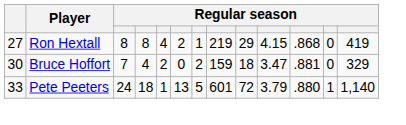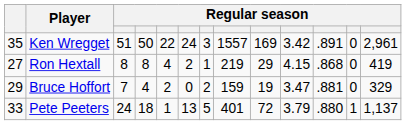+ row: 35 | Ken Wregget | 51 | 50 | 22 | 24 | 3 | 1557 | 169 | 3.42 | .891 | 0 | 2,961
Bruce Hoffort | column 1: 30 -> 29
Bruce Hoffort | column 9: 18 -> 19
Pete Peeters | column 8: 601 -> 401
Pete Peeters | column 13: 1,140 -> 1,137
